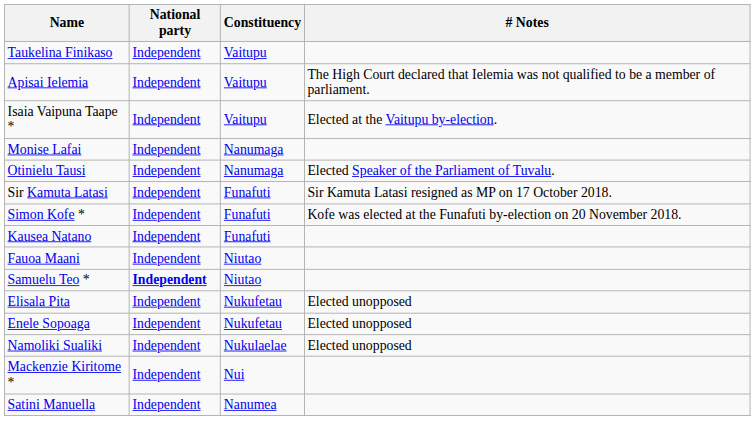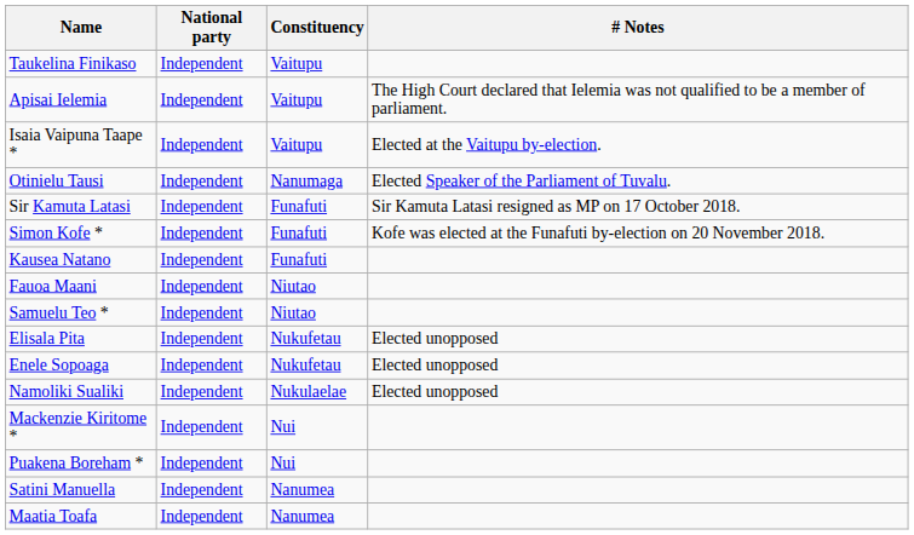- row: Monise Lafai | Independent | Nanumaga
Samuelu Teo * | National party: bold -> normal
+ row: Puakena Boreham * | Independent | Nui
+ row: Maatia Toafa | Independent | Nanumea
